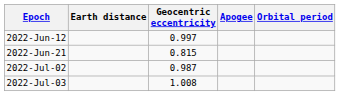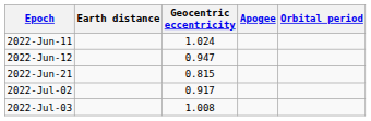+ row: 2022-Jun-11 | 1.024
2022-Jun-12 | Geocentric eccentricity: 0.997 -> 0.947
2022-Jul-02 | Geocentric eccentricity: 0.987 -> 0.917
